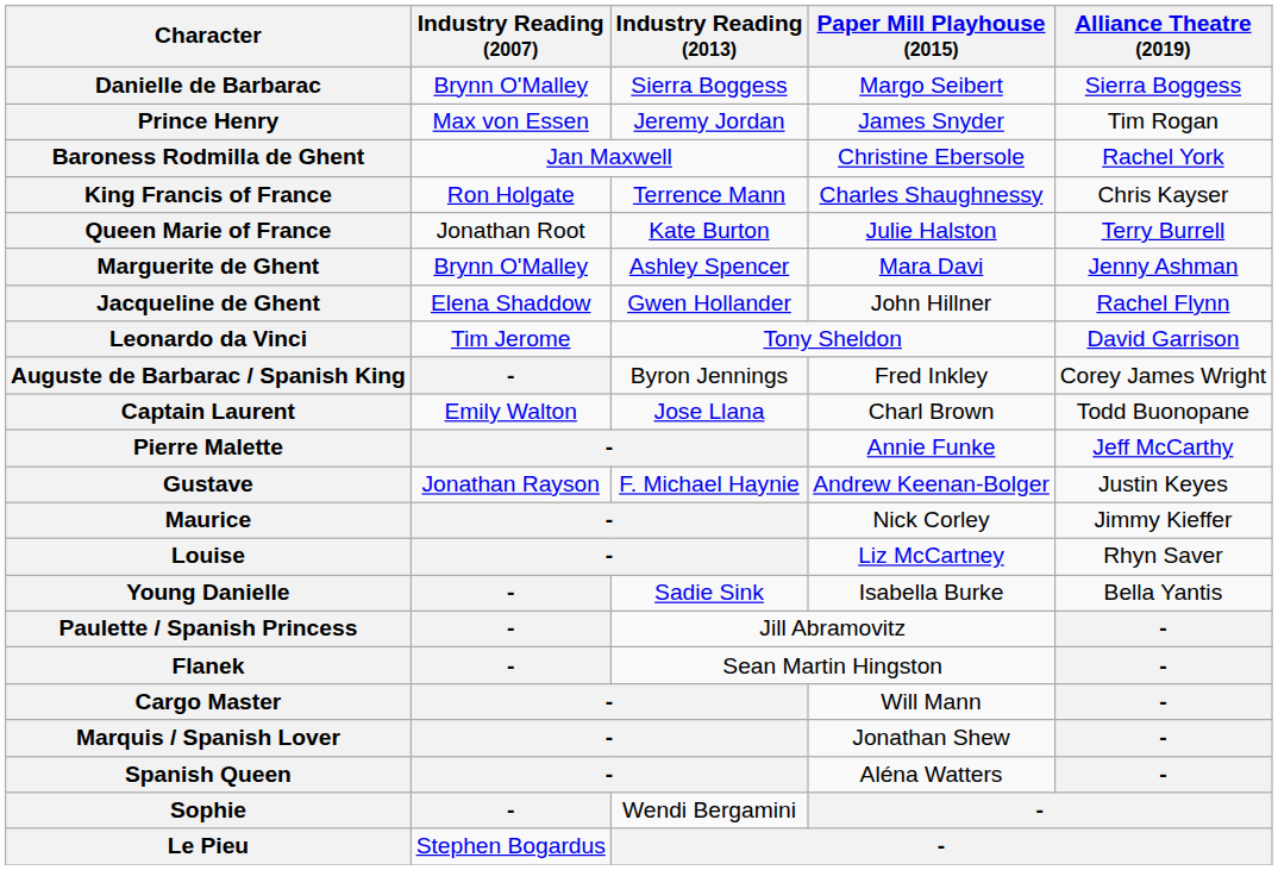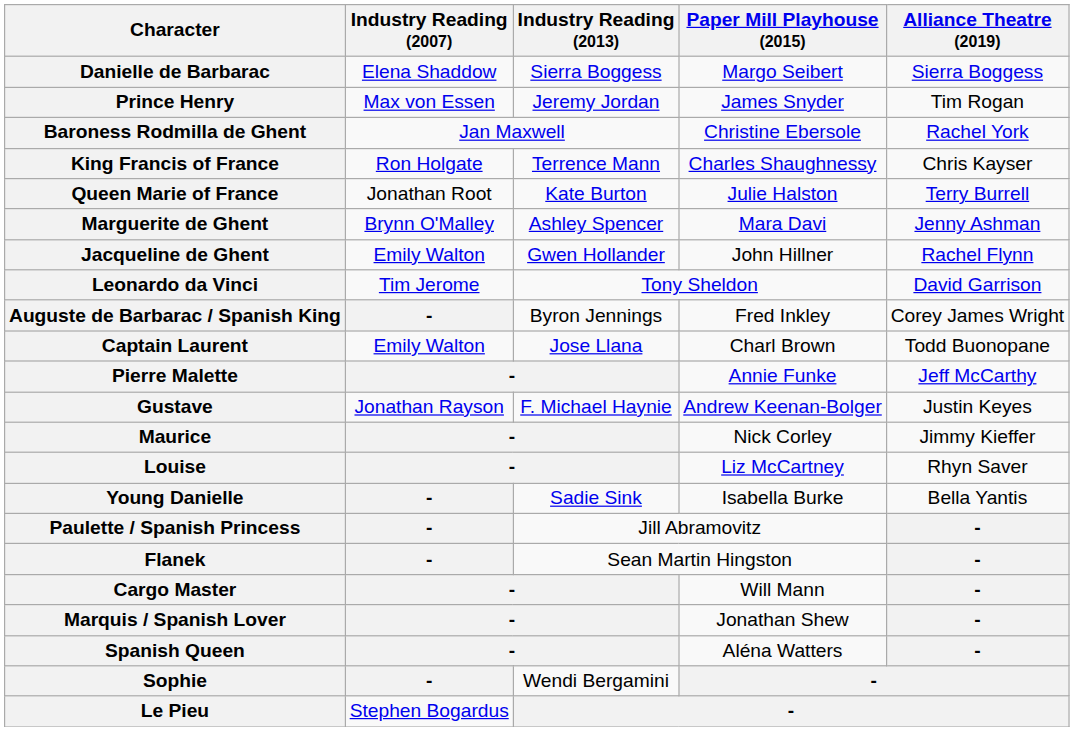Danielle de Barbarac | Industry Reading (2007): Brynn O'Malley -> Elena Shaddow
Jacqueline de Ghent | Industry Reading (2007): Elena Shaddow -> Emily Walton
